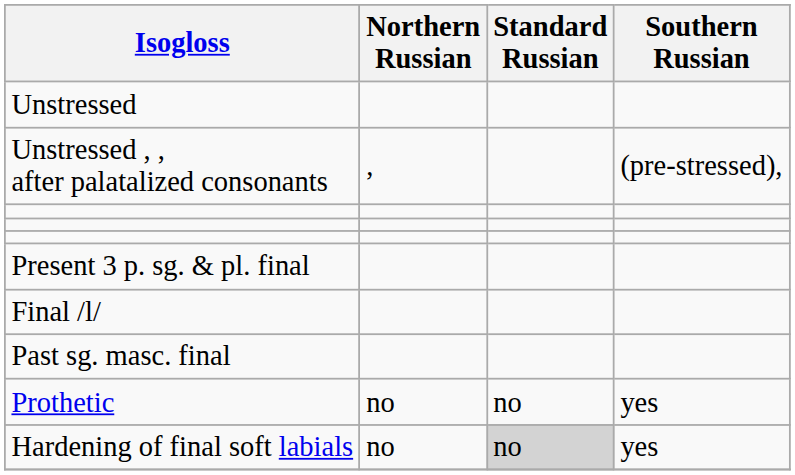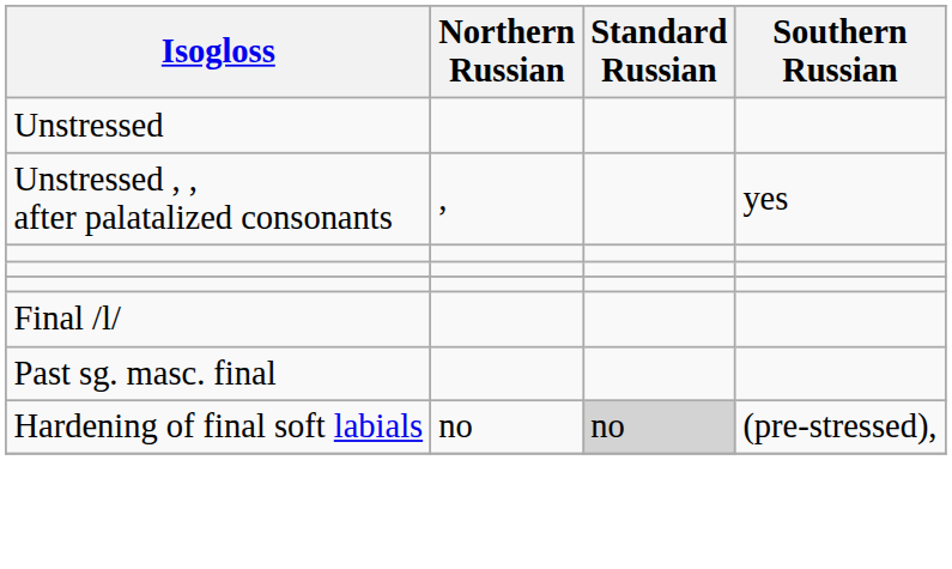Unstressed , , after palatalized consonants | Southern Russian: (pre-stressed), -> yes
- row: Present 3 p. sg. & pl. final
- row: Prothetic | no | no | yes
Hardening of final soft labials | Southern Russian: yes -> (pre-stressed),
